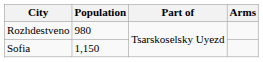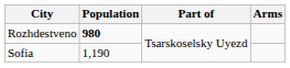Rozhdestveno | Population: normal -> bold
Sofia | Population: 1,150 -> 1,190
